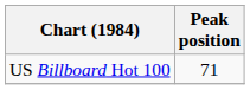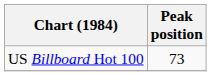US Billboard Hot 100 | Peak position: 71 -> 73
